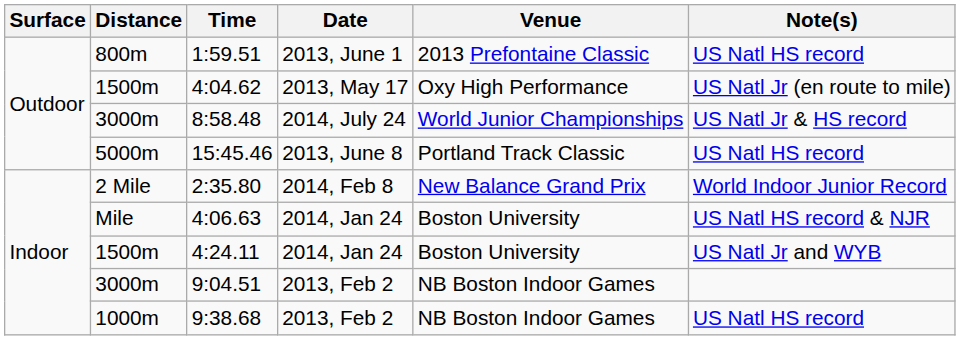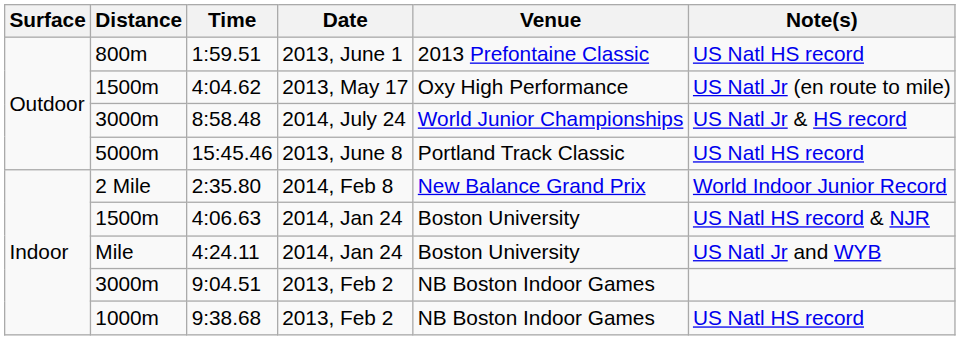4:06.63 | Distance: Mile -> 1500m
4:24.11 | Distance: 1500m -> Mile
